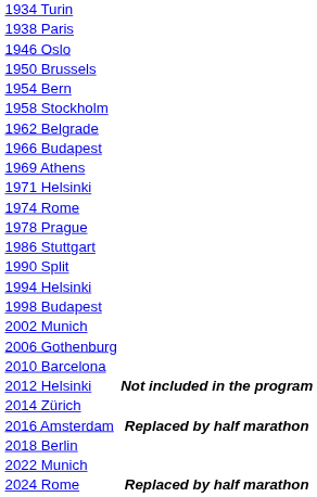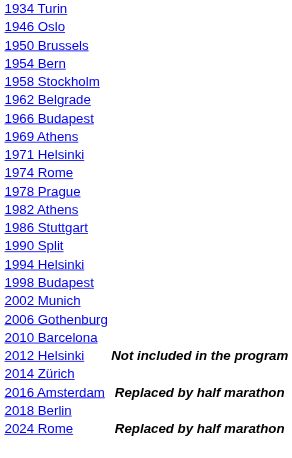- row: 1938 Paris
+ row: 1982 Athens
- row: 2022 Munich
